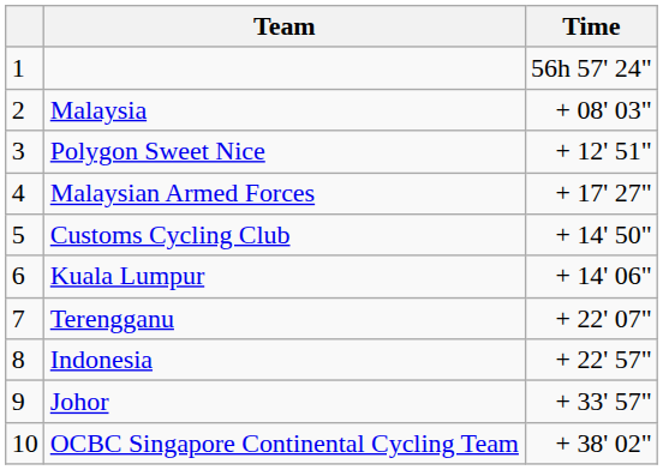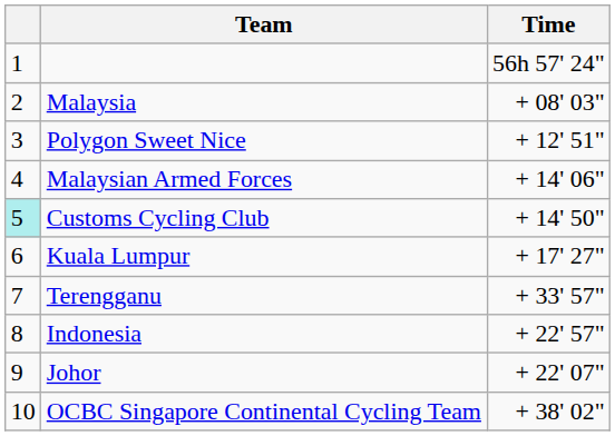Malaysian Armed Forces | Time: + 17' 27" -> + 14' 06"
Customs Cycling Club | column 1: no background -> paleturquoise background
Kuala Lumpur | Time: + 14' 06" -> + 17' 27"
Terengganu | Time: + 22' 07" -> + 33' 57"
Johor | Time: + 33' 57" -> + 22' 07"
